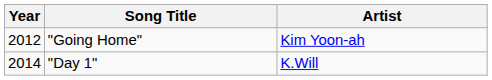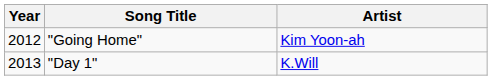"Day 1" | Year: 2014 -> 2013
